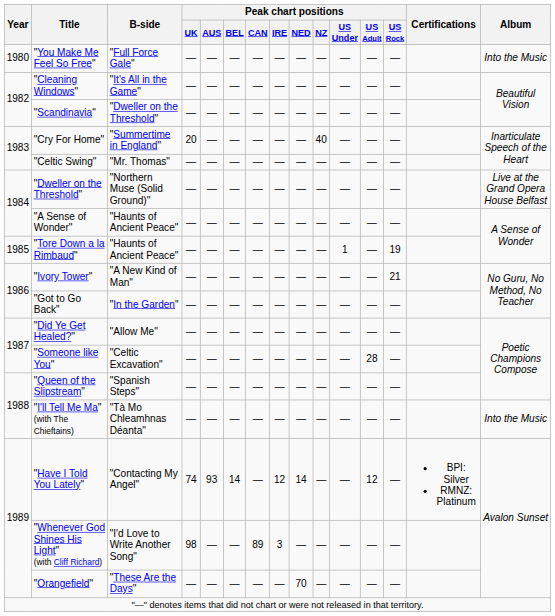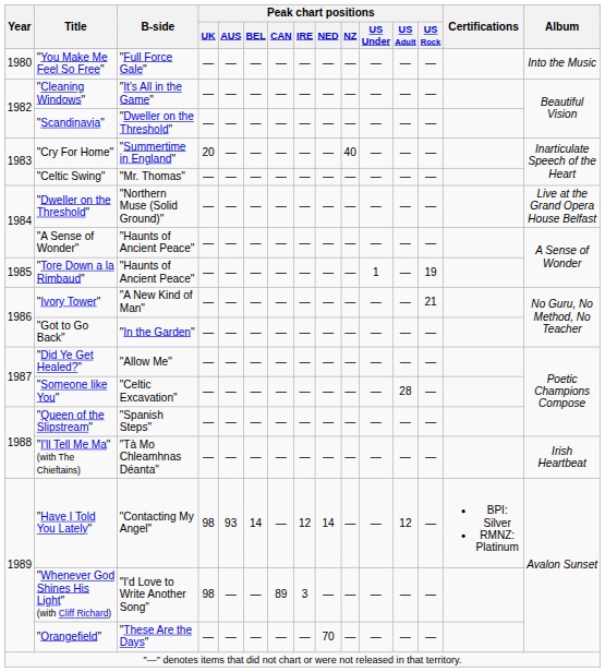"I'll Tell Me Ma" (with The Chieftains) | Album: Into the Music -> Irish Heartbeat
"Have I Told You Lately" | Peak chart positions / UK: 74 -> 98
